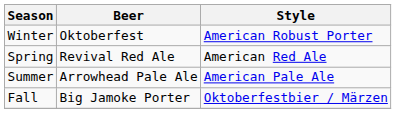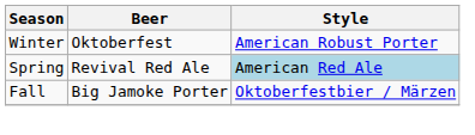Spring | Style: no background -> lightblue background
- row: Summer | Arrowhead Pale Ale | American Pale Ale
